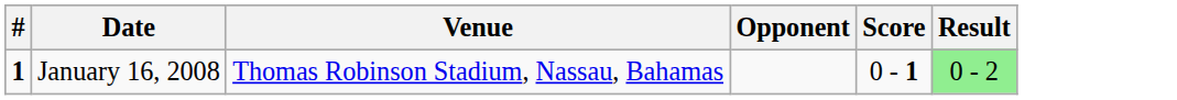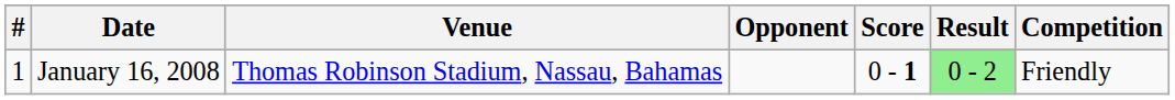+ column: Competition | Friendly
January 16, 2008 | #: bold -> normal
